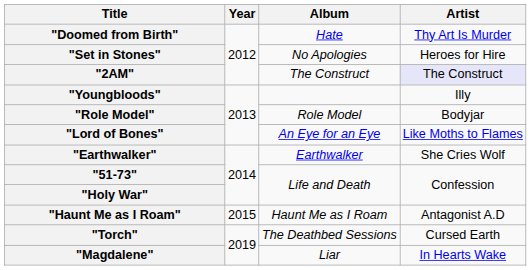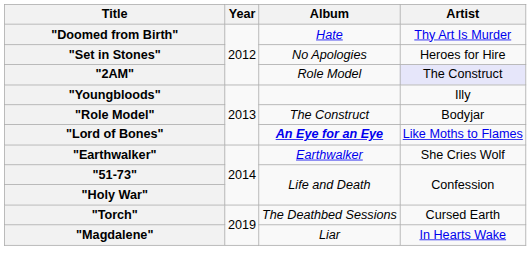"2AM" | Album: The Construct -> Role Model
"Role Model" | Album: Role Model -> The Construct
"Lord of Bones" | Album: normal -> bold
- row: "Haunt Me as I Roam" | 2015 | Haunt Me as I Roam | Antagonist A.D
